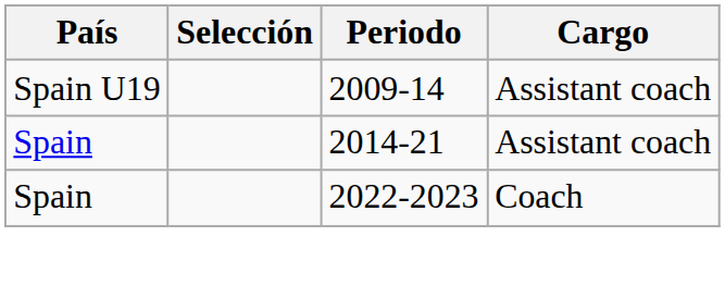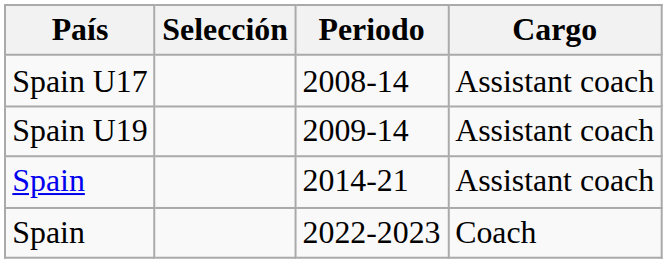+ row: Spain U17 | 2008-14 | Assistant coach
